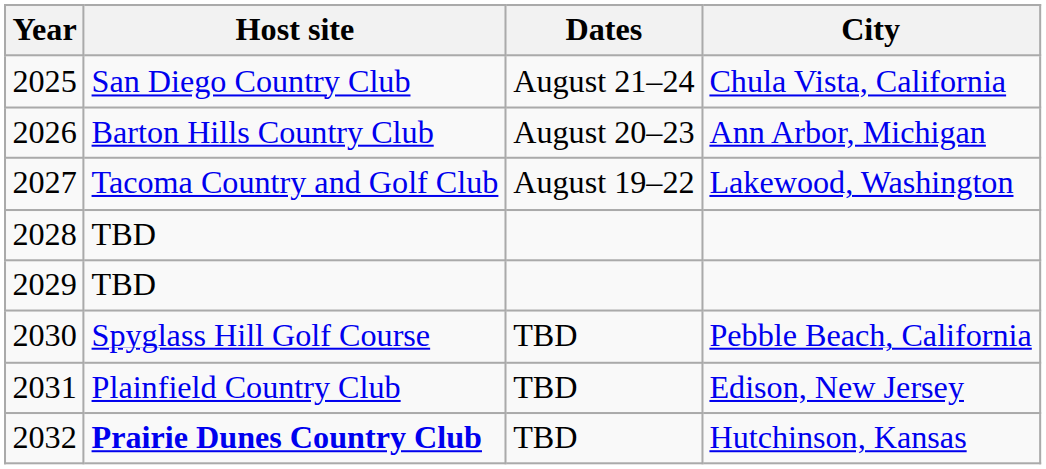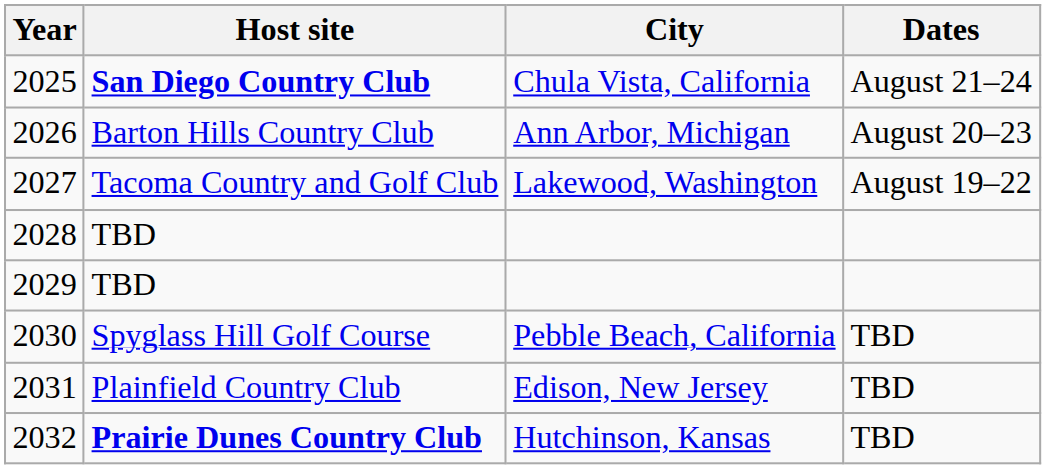columns swapped: City <-> Dates
2025 | Host site: normal -> bold
